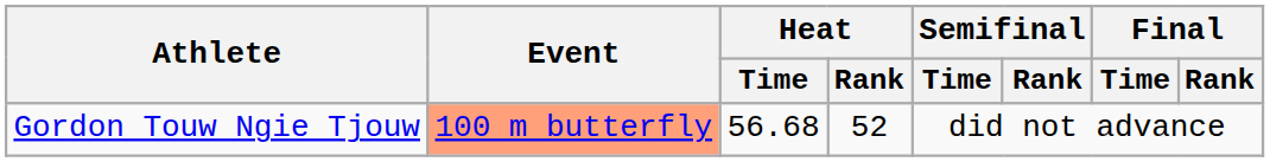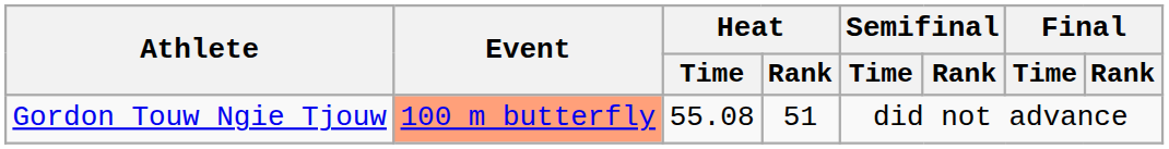Gordon Touw Ngie Tjouw | Heat / Time: 56.68 -> 55.08
Gordon Touw Ngie Tjouw | Heat / Rank: 52 -> 51
